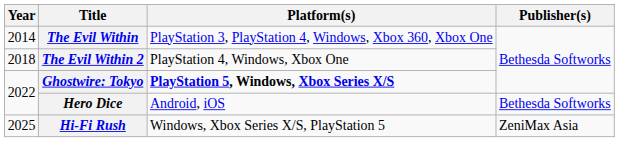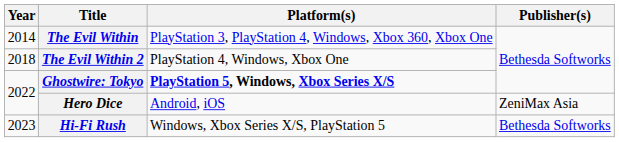Hero Dice | Publisher(s): Bethesda Softworks -> ZeniMax Asia
Hi-Fi Rush | Year: 2025 -> 2023
Hi-Fi Rush | Publisher(s): ZeniMax Asia -> Bethesda Softworks
